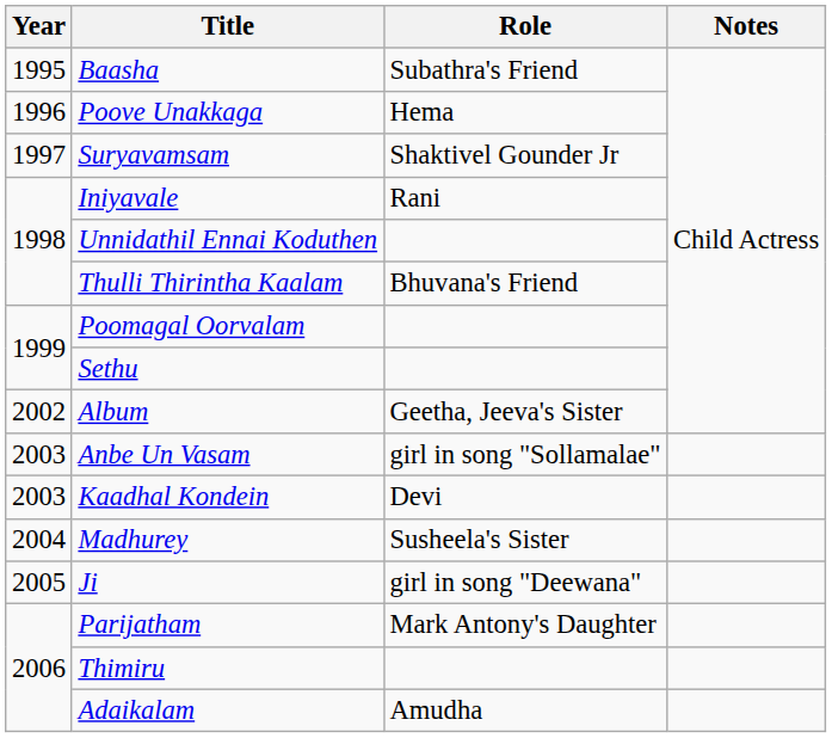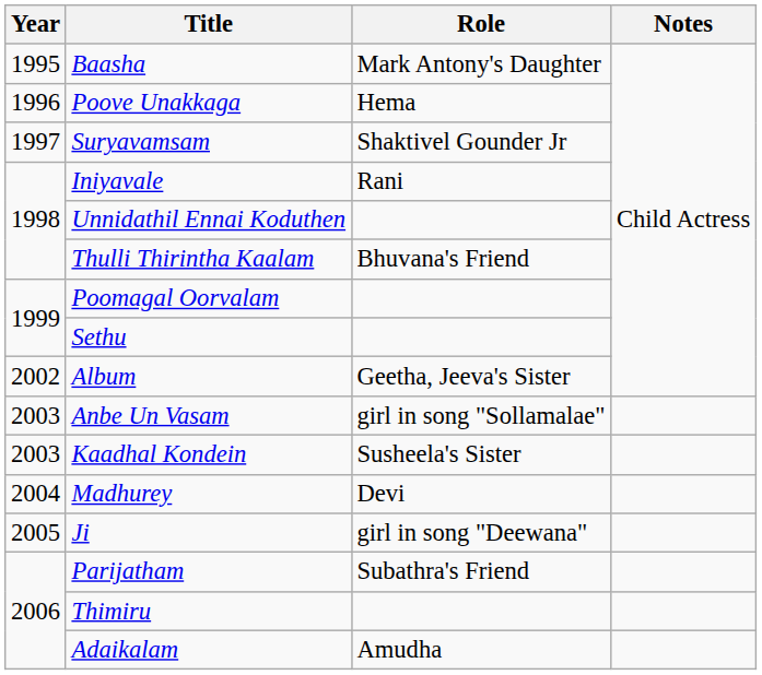Baasha | Role: Subathra's Friend -> Mark Antony's Daughter
Kaadhal Kondein | Role: Devi -> Susheela's Sister
Madhurey | Role: Susheela's Sister -> Devi
Parijatham | Role: Mark Antony's Daughter -> Subathra's Friend
